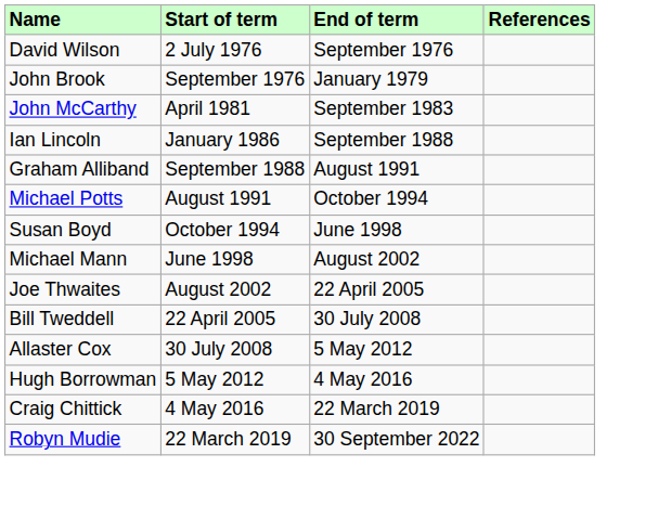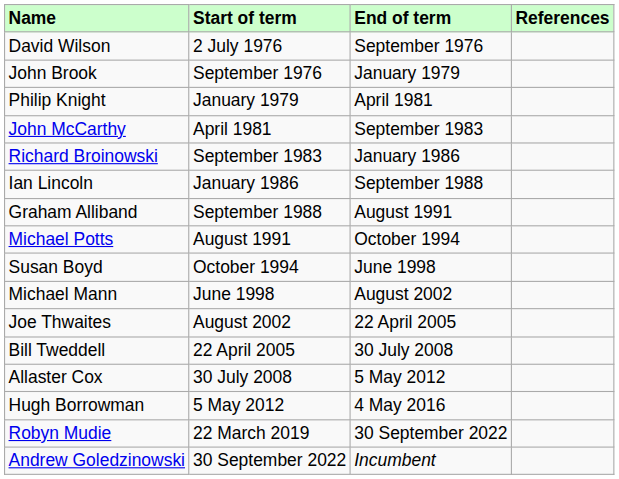+ row: Philip Knight | January 1979 | April 1981
+ row: Richard Broinowski | September 1983 | January 1986
- row: Craig Chittick | 4 May 2016 | 22 March 2019
+ row: Andrew Goledzinowski | 30 September 2022 | Incumbent
